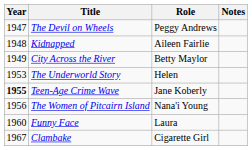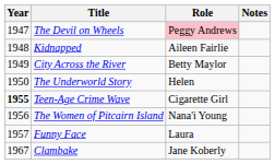The Devil on Wheels | Role: no background -> pink background
The Underworld Story | Year: 1953 -> 1950
Teen-Age Crime Wave | Role: Jane Koberly -> Cigarette Girl
Funny Face | Year: 1960 -> 1957
Clambake | Role: Cigarette Girl -> Jane Koberly
